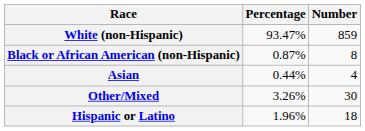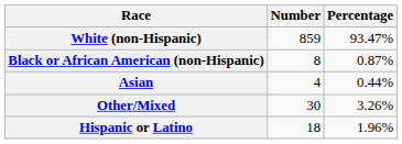columns swapped: Number <-> Percentage
